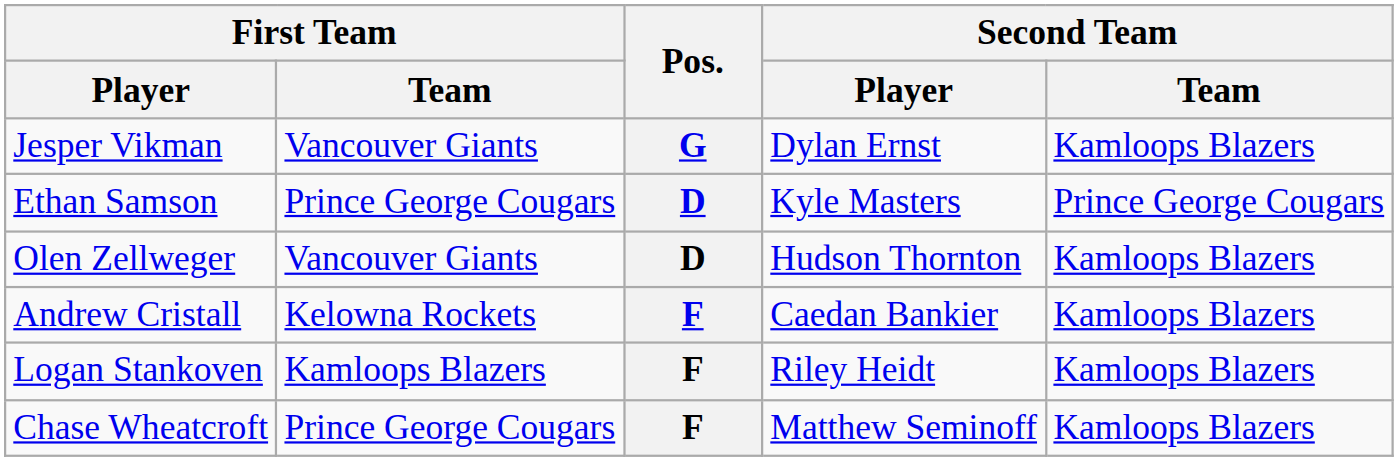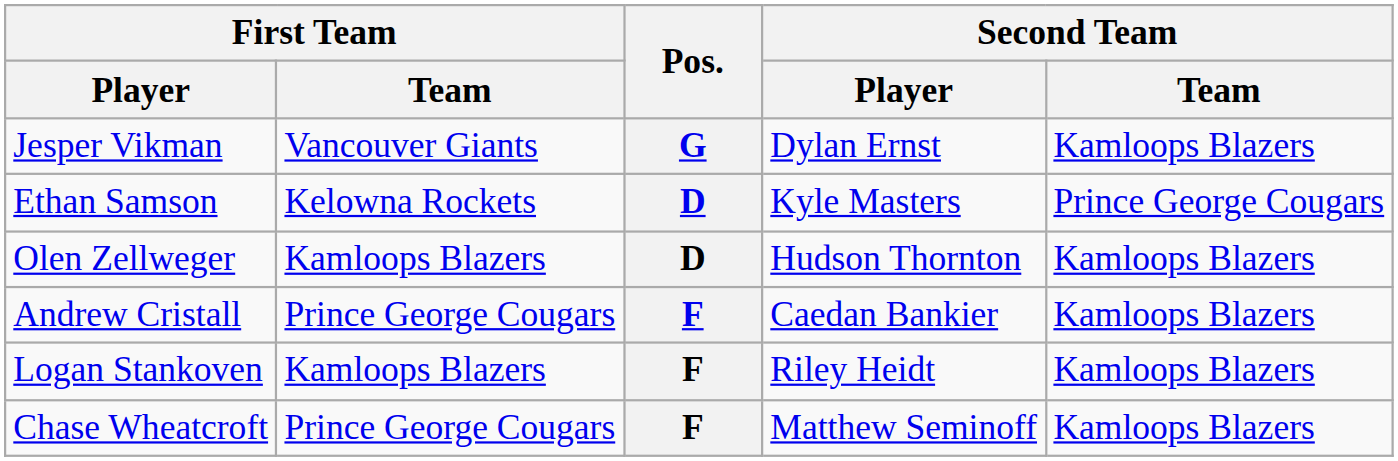Ethan Samson | First Team / Team: Prince George Cougars -> Kelowna Rockets
Olen Zellweger | First Team / Team: Vancouver Giants -> Kamloops Blazers
Andrew Cristall | First Team / Team: Kelowna Rockets -> Prince George Cougars
